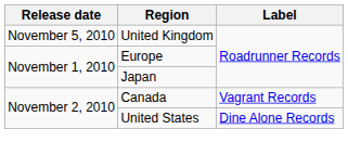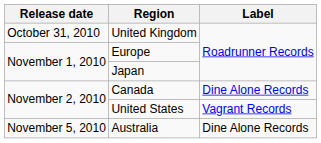United Kingdom | Release date: November 5, 2010 -> October 31, 2010
Canada | Label: Vagrant Records -> Dine Alone Records
United States | Label: Dine Alone Records -> Vagrant Records
+ row: November 5, 2010 | Australia | Dine Alone Records
